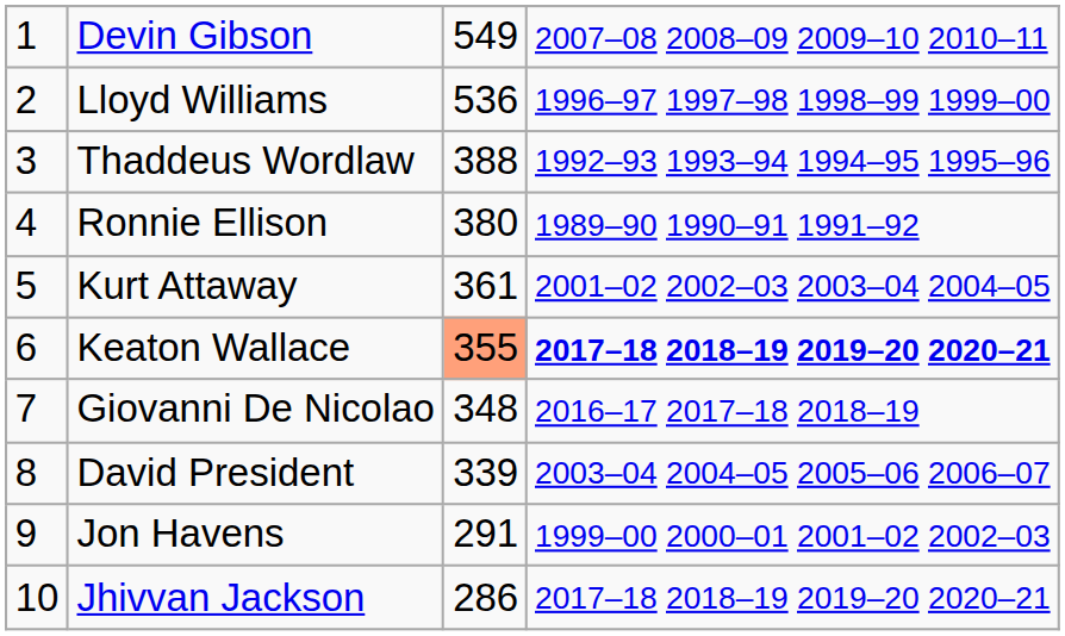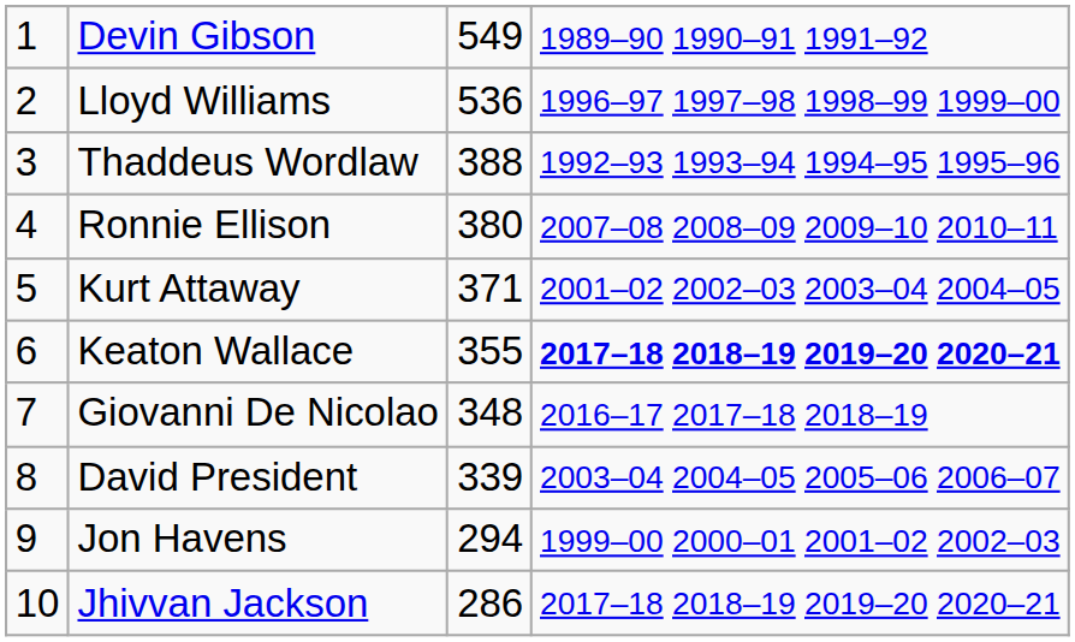Devin Gibson | column 4: 2007–08 2008–09 2009–10 2010–11 -> 1989–90 1990–91 1991–92
Ronnie Ellison | column 4: 1989–90 1990–91 1991–92 -> 2007–08 2008–09 2009–10 2010–11
Kurt Attaway | column 3: 361 -> 371
Keaton Wallace | column 3: lightsalmon background -> no background
Jon Havens | column 3: 291 -> 294
